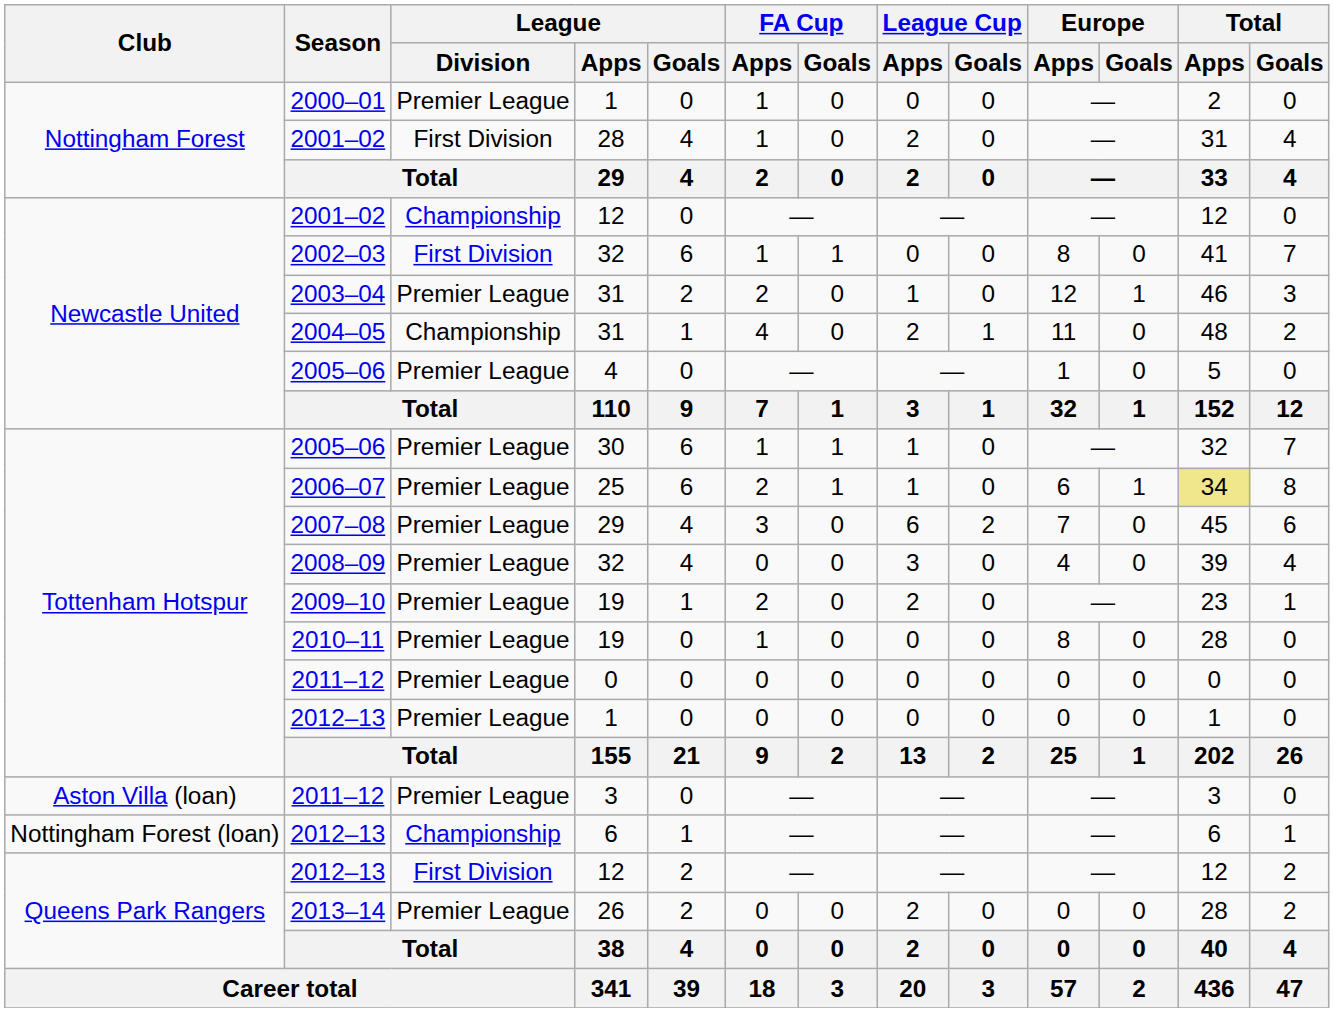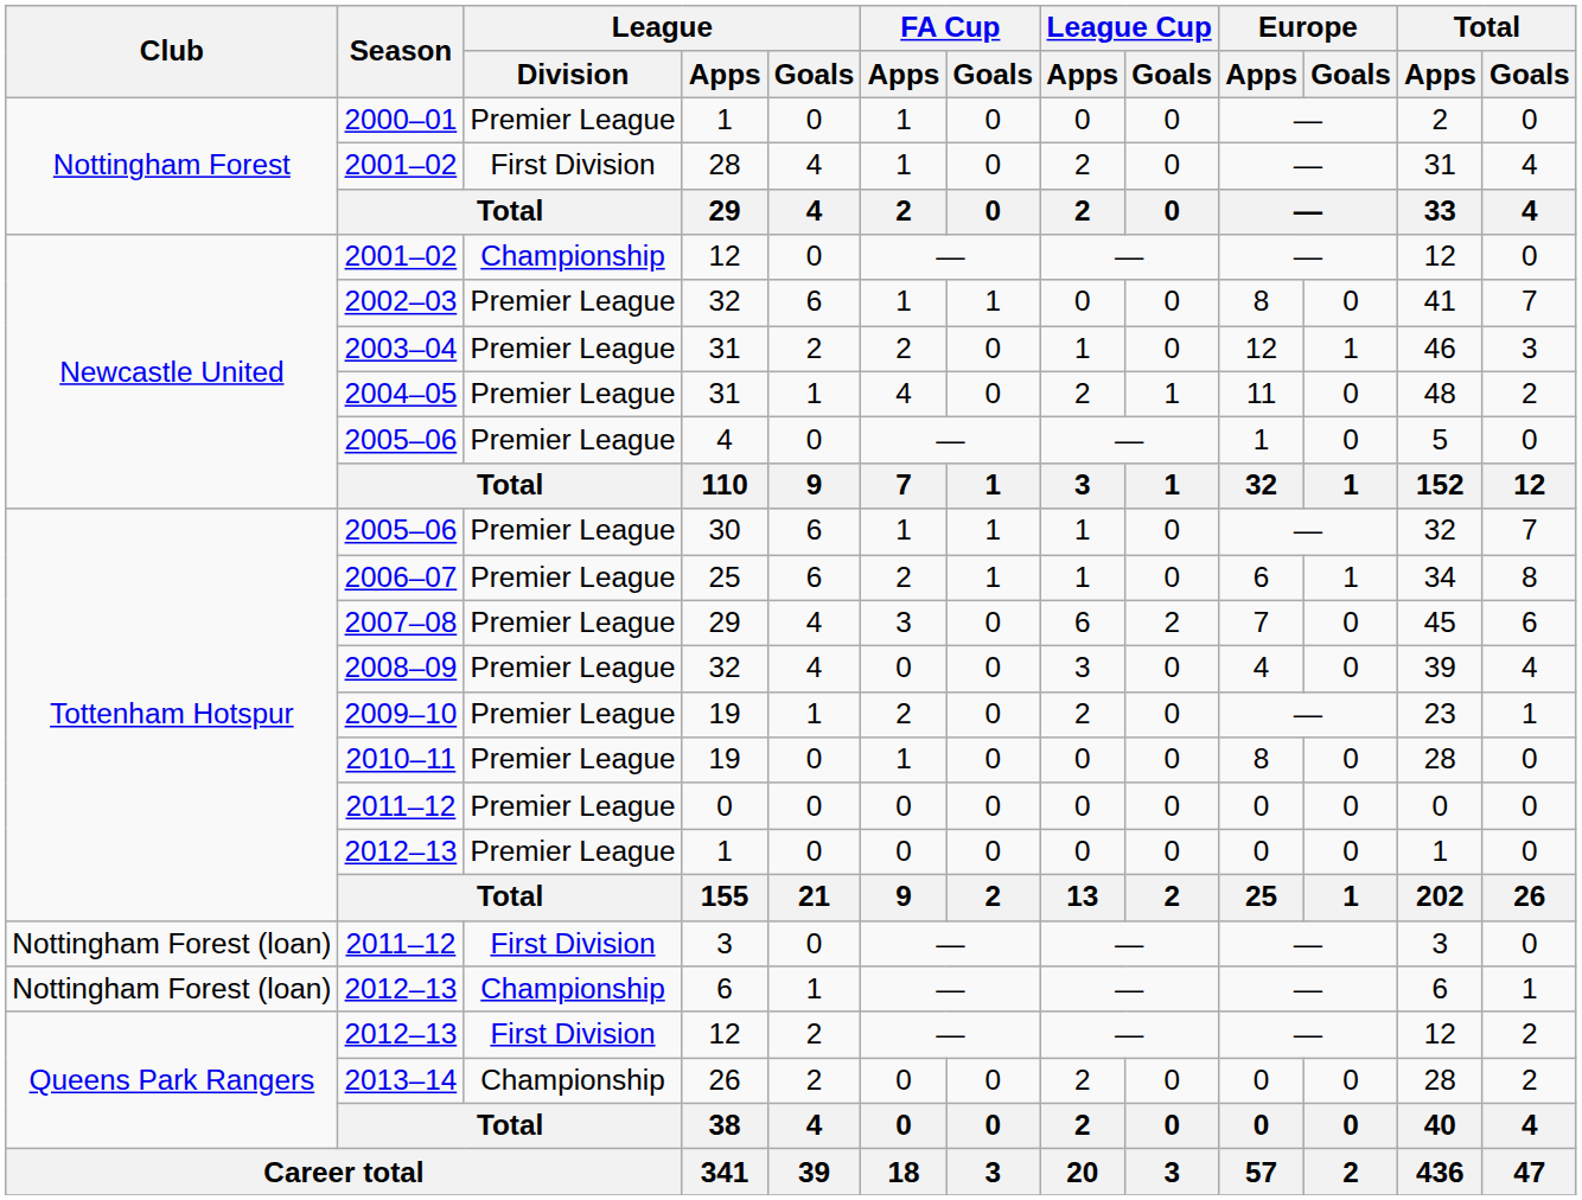2002–03 | League / Division: First Division -> Premier League
2004–05 | League / Division: Championship -> Premier League
2006–07 | Total / Apps: khaki background -> no background
2011–12 / 3 | Club: Aston Villa (loan) -> Nottingham Forest (loan)
2011–12 / 3 | League / Division: Premier League -> First Division
2013–14 | League / Division: Premier League -> Championship
